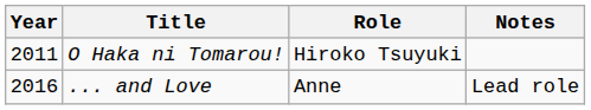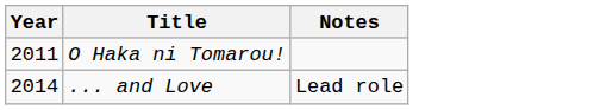- column: Role | Hiroko Tsuyuki | Anne
... and Love | Year: 2016 -> 2014
